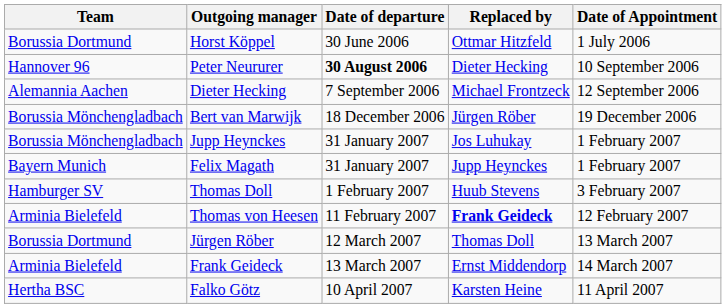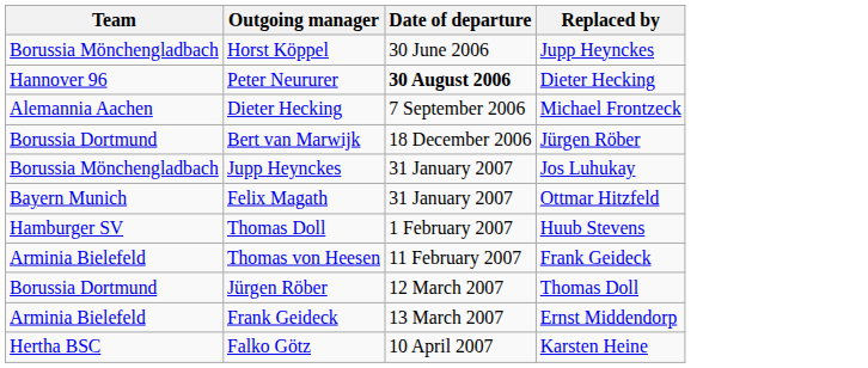- column: Date of Appointment | 1 July 2006 | 10 September 2006 | 12 September 2006 | 19 December 2006 | 1 February 2007 | 1 February 2007 | 3 February 2007 | 12 February 2007 | 13 March 2007 | 14 March 2007 | 11 April 2007
Horst Köppel | Team: Borussia Dortmund -> Borussia Mönchengladbach
Horst Köppel | Replaced by: Ottmar Hitzfeld -> Jupp Heynckes
Bert van Marwijk | Team: Borussia Mönchengladbach -> Borussia Dortmund
Felix Magath | Replaced by: Jupp Heynckes -> Ottmar Hitzfeld
Thomas von Heesen | Replaced by: bold -> normal
